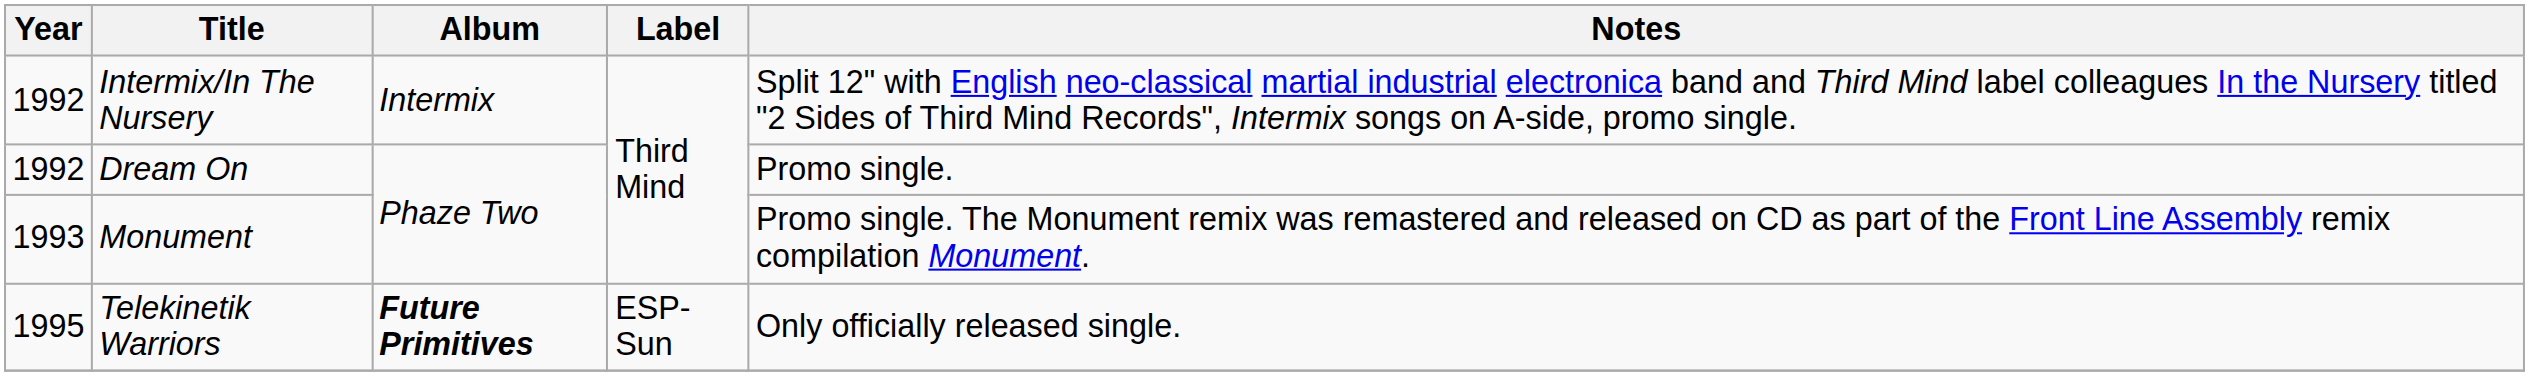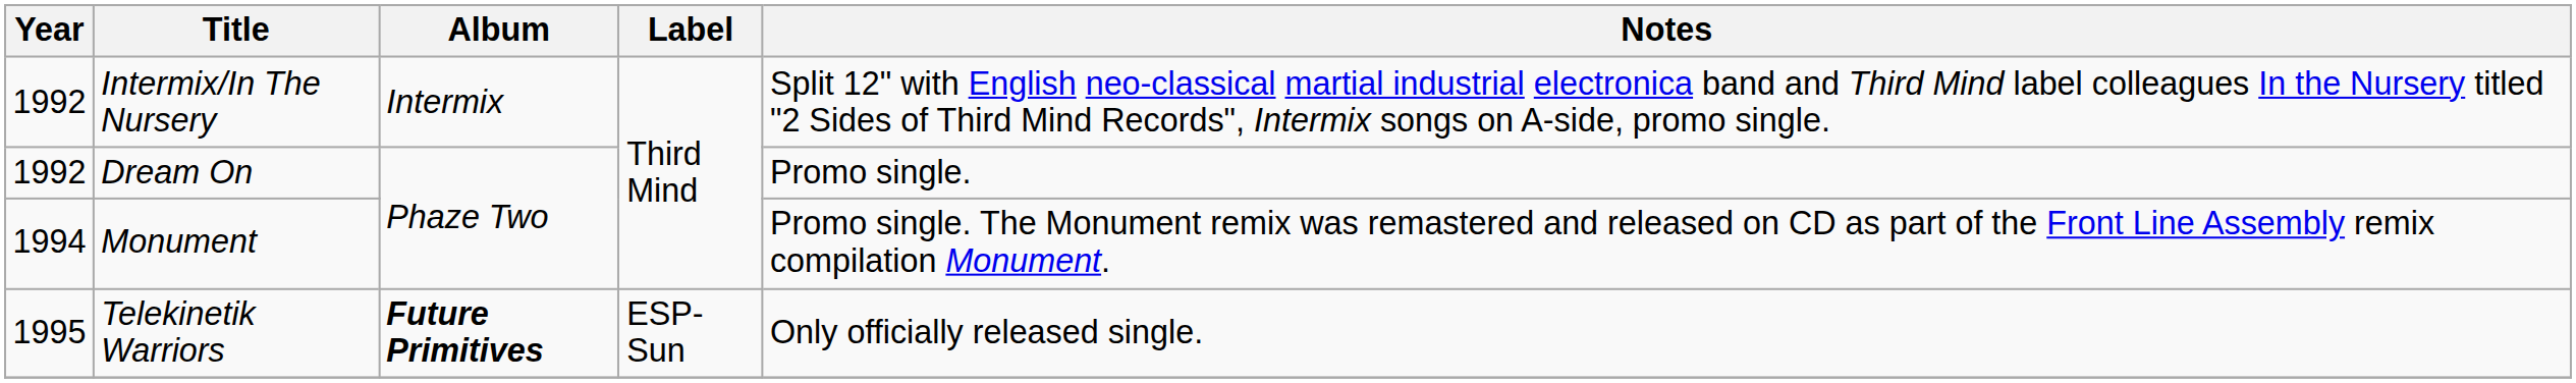Monument | Year: 1993 -> 1994
